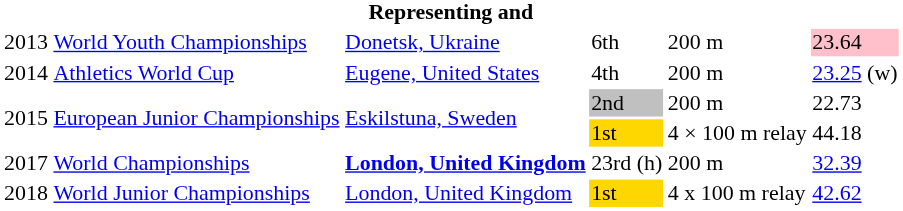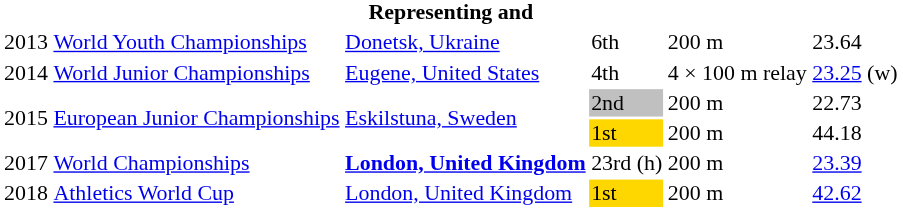2013 | column 6: pink background -> no background
2014 | column 2: Athletics World Cup -> World Junior Championships
2014 | column 5: 200 m -> 4 × 100 m relay
2015 / 1st | column 5: 4 × 100 m relay -> 200 m
2017 | column 6: 32.39 -> 23.39
2018 | column 2: World Junior Championships -> Athletics World Cup
2018 | column 5: 4 x 100 m relay -> 200 m
